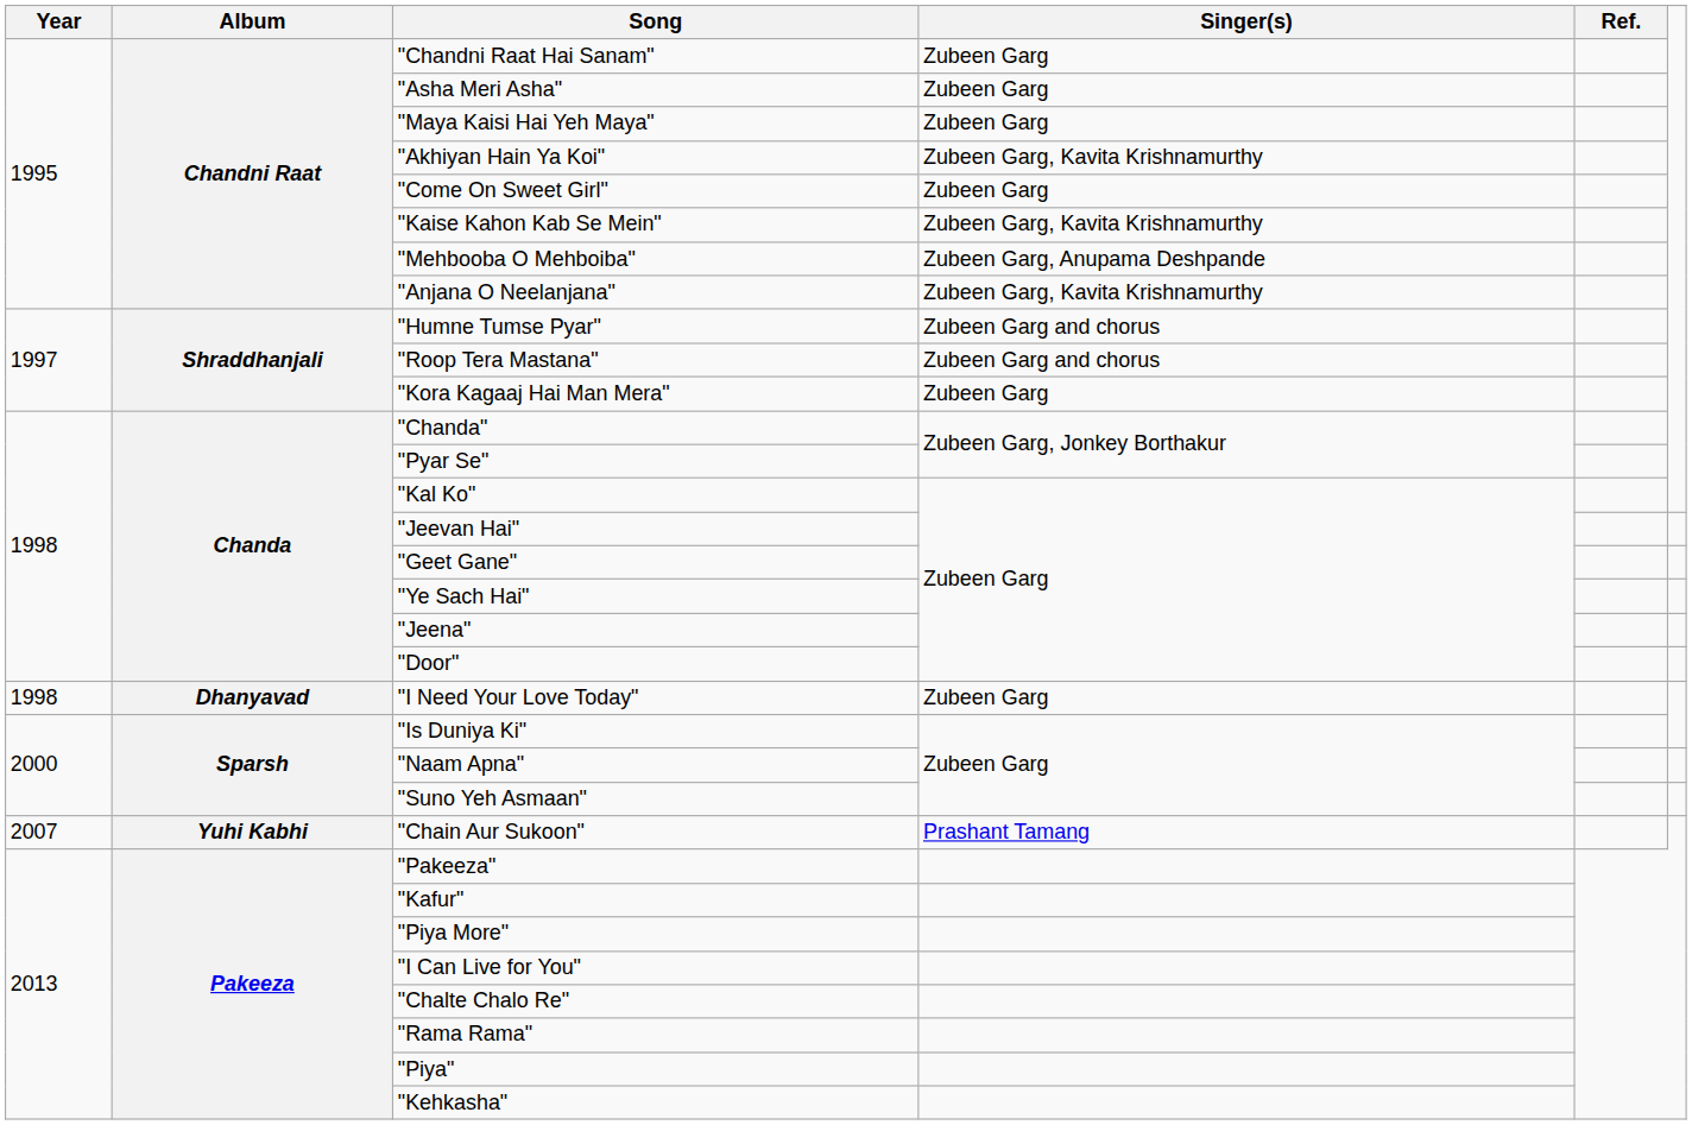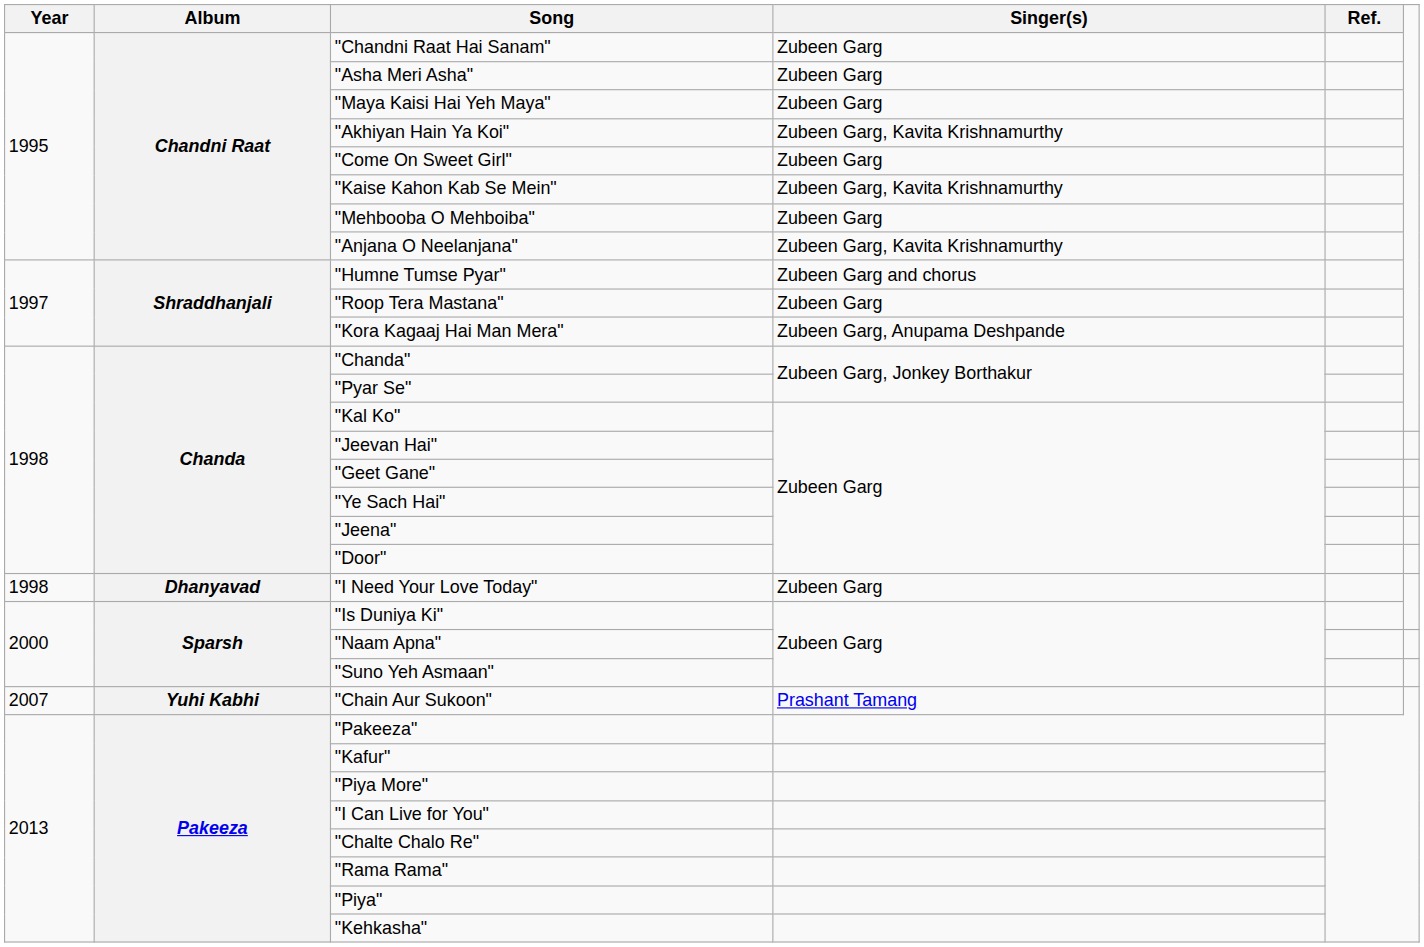"Mehbooba O Mehboiba" | Singer(s): Zubeen Garg, Anupama Deshpande -> Zubeen Garg
"Roop Tera Mastana" | Singer(s): Zubeen Garg and chorus -> Zubeen Garg
"Kora Kagaaj Hai Man Mera" | Singer(s): Zubeen Garg -> Zubeen Garg, Anupama Deshpande
